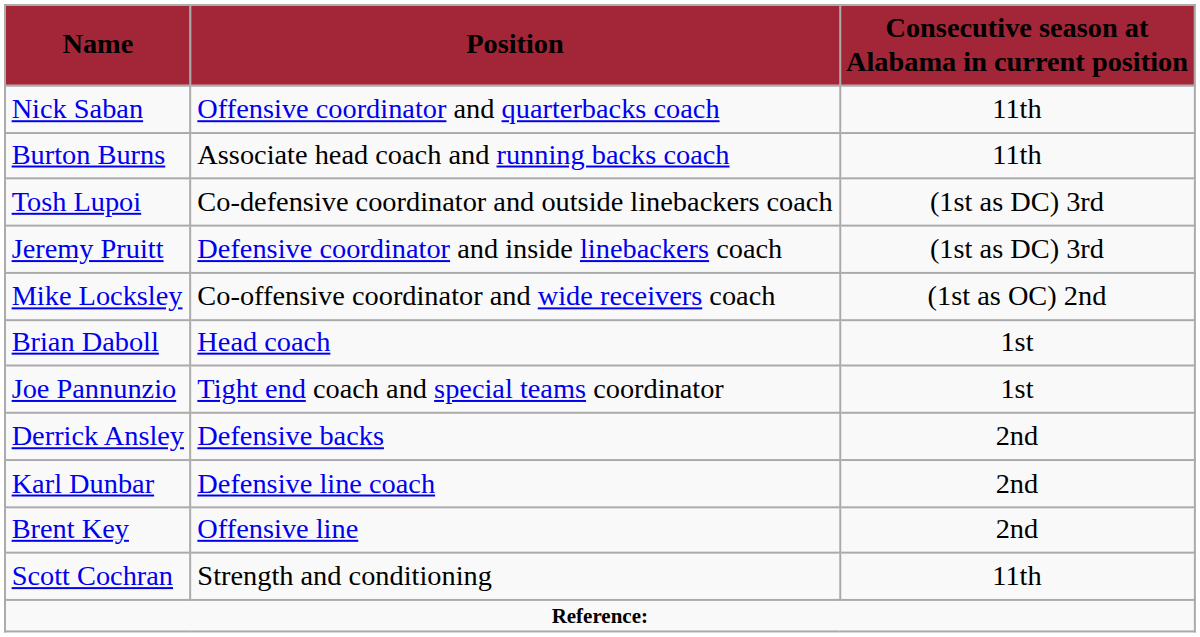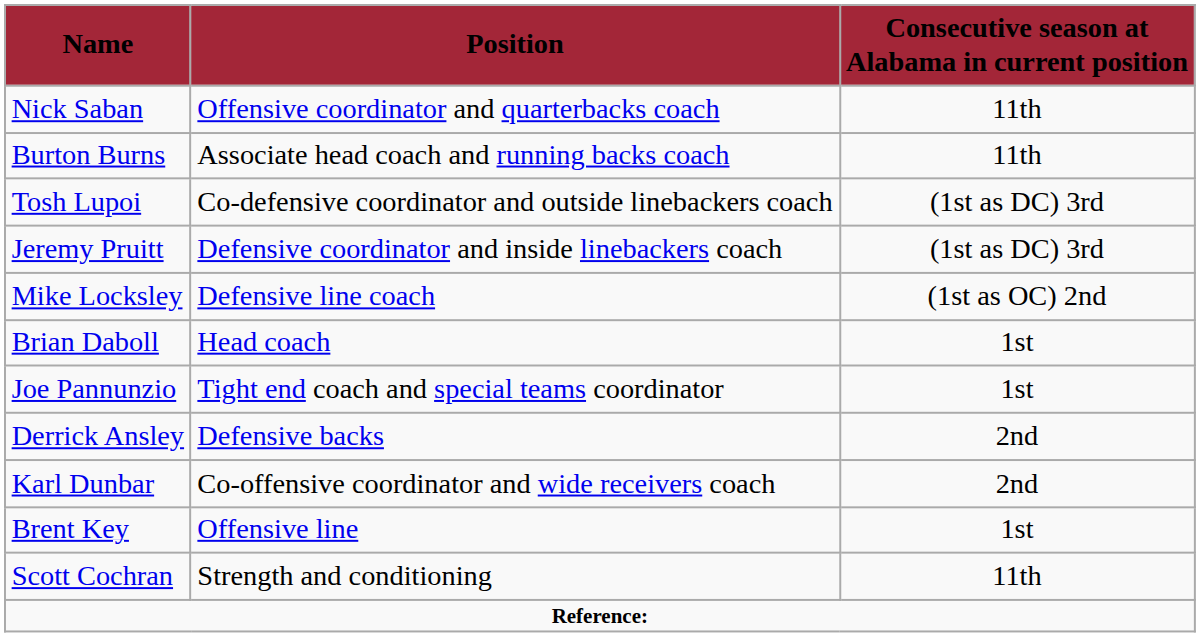Mike Locksley | Position: Co-offensive coordinator and wide receivers coach -> Defensive line coach
Karl Dunbar | Position: Defensive line coach -> Co-offensive coordinator and wide receivers coach
Brent Key | Consecutive season at Alabama in current position: 2nd -> 1st
